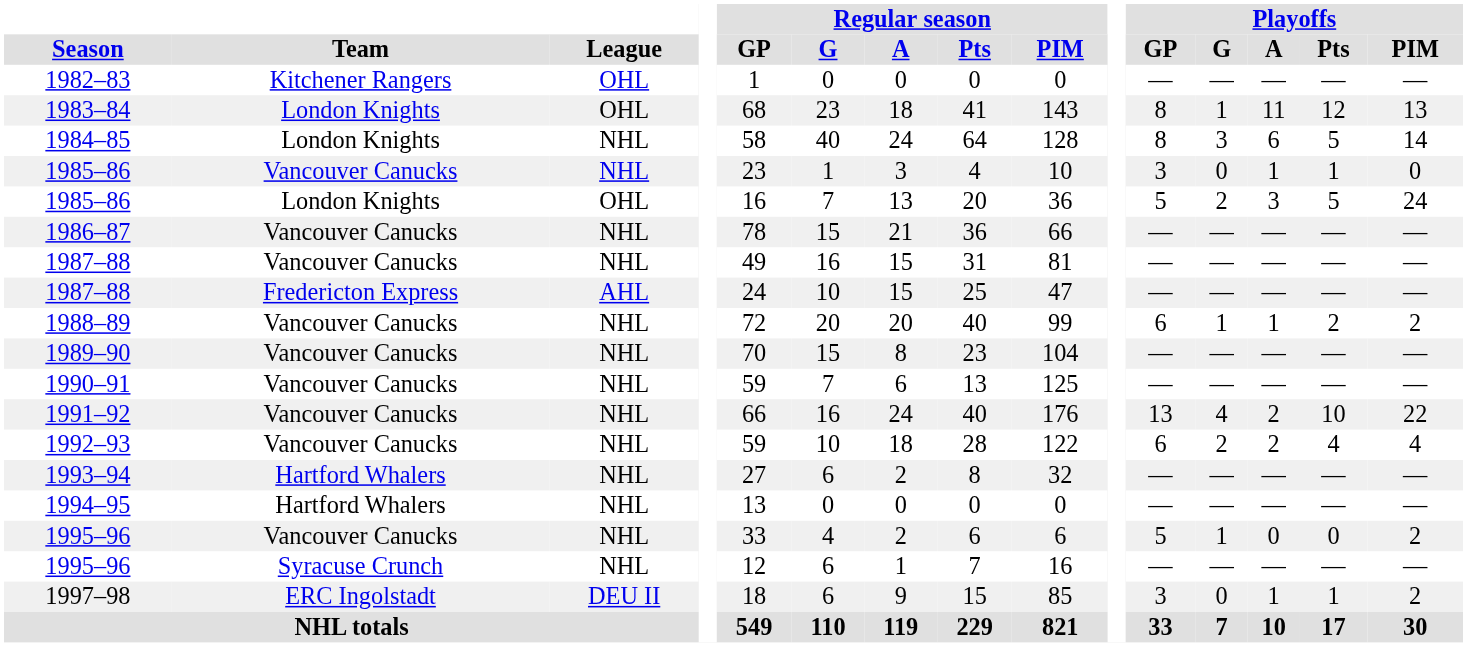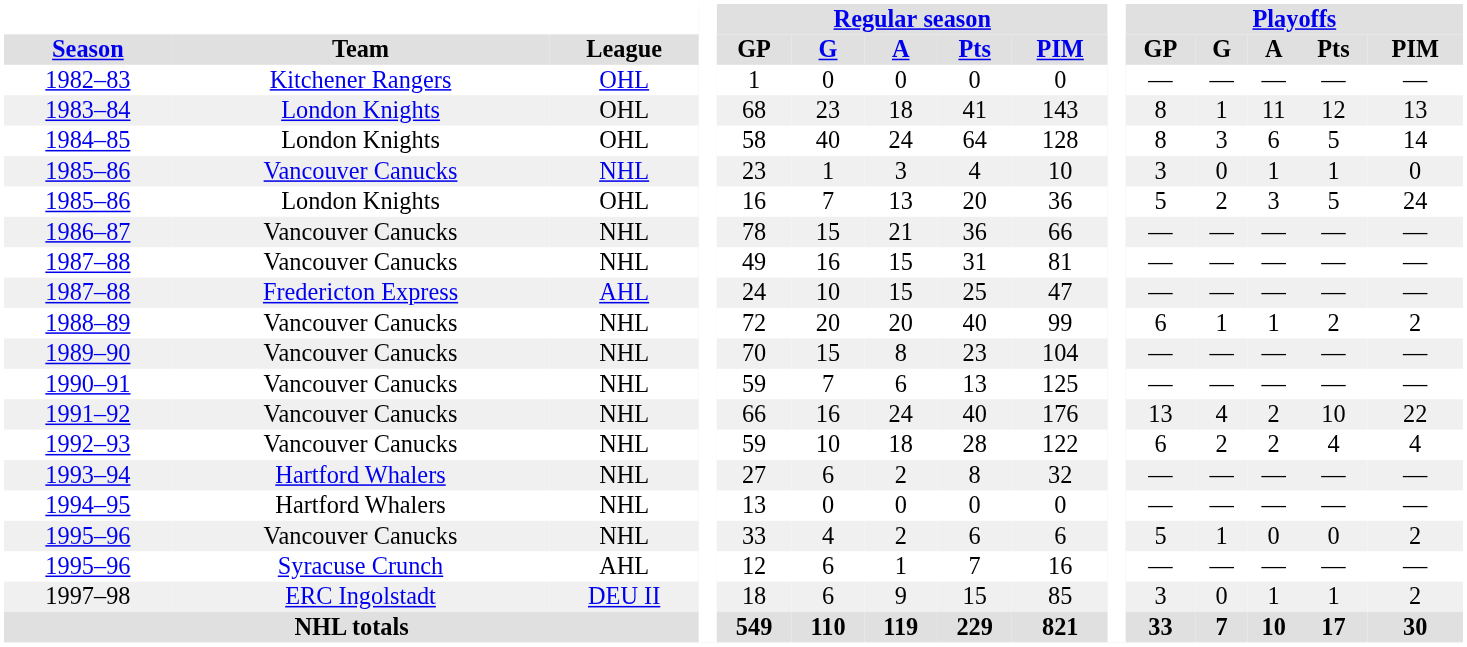1984–85 | League: NHL -> OHL
1995–96 / Syracuse Crunch | League: NHL -> AHL
